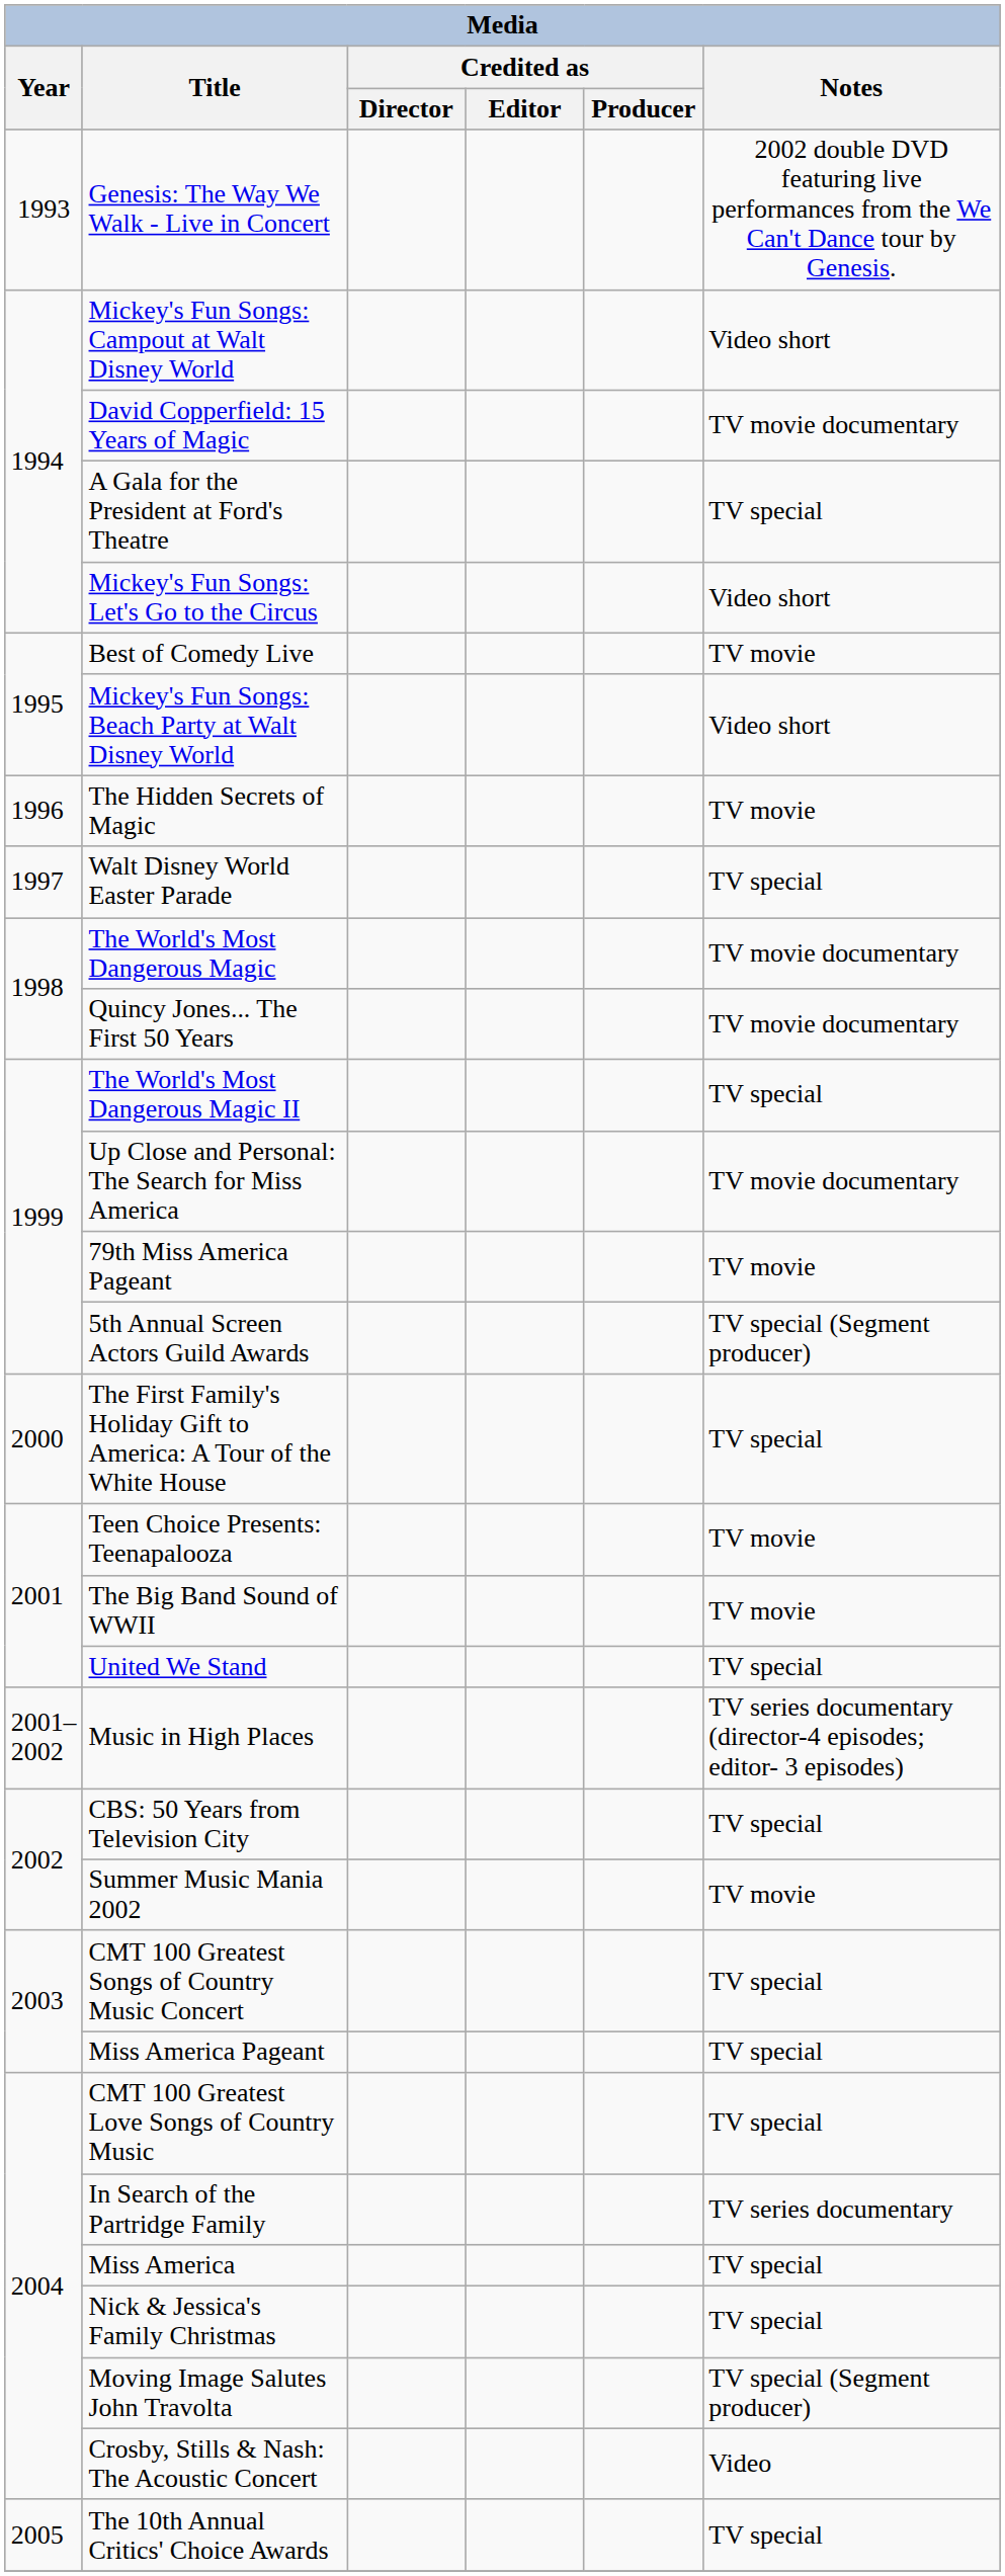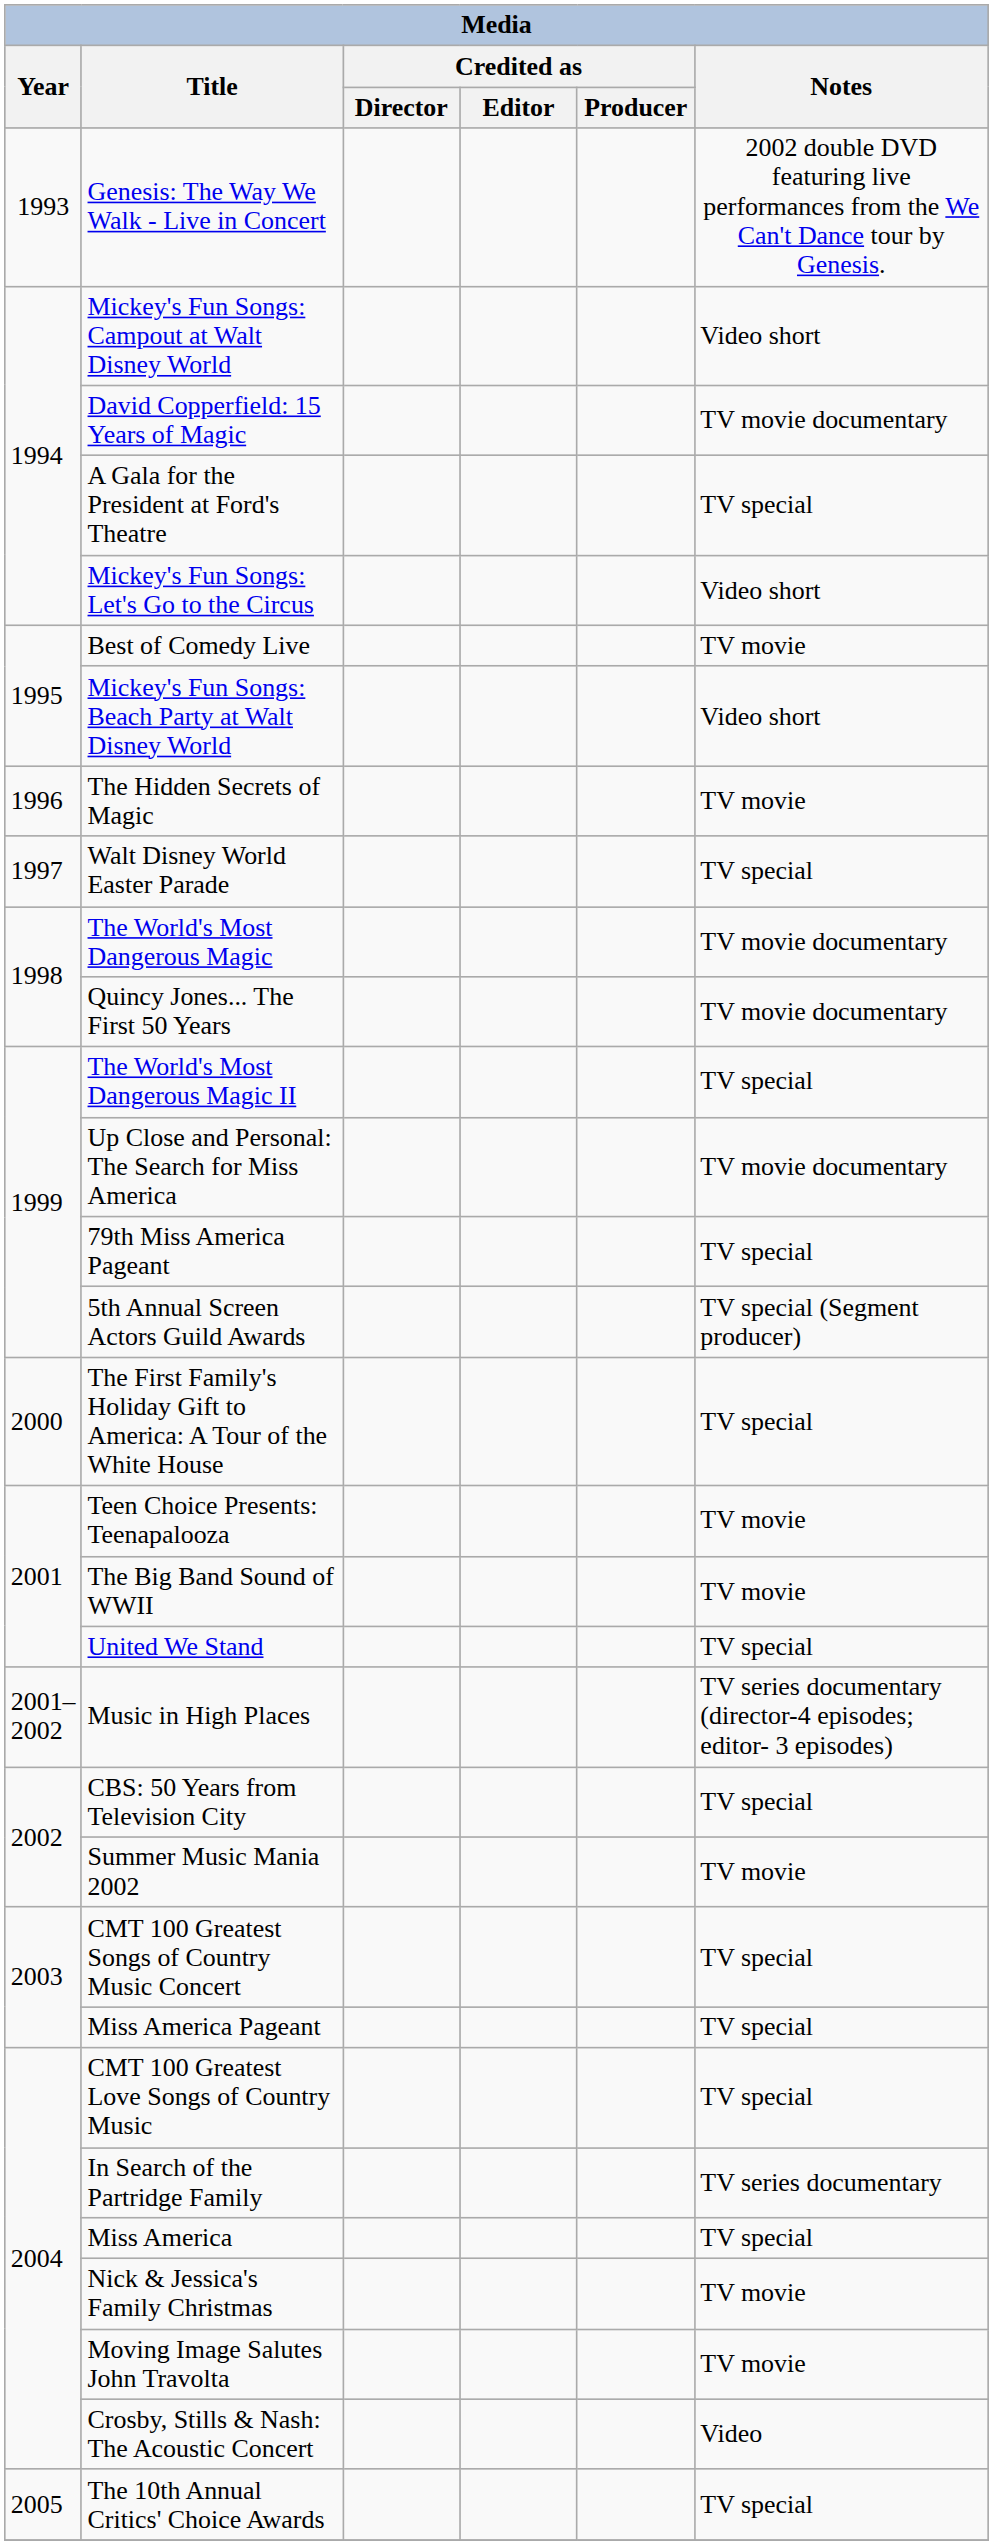79th Miss America Pageant | Notes: TV movie -> TV special
Nick & Jessica's Family Christmas | Notes: TV special -> TV movie
Moving Image Salutes John Travolta | Notes: TV special (Segment producer) -> TV movie
